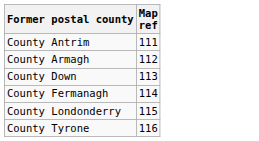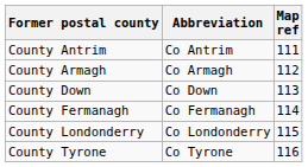+ column: Abbreviation | Co Antrim | Co Armagh | Co Down | Co Fermanagh | Co Londonderry | Co Tyrone
